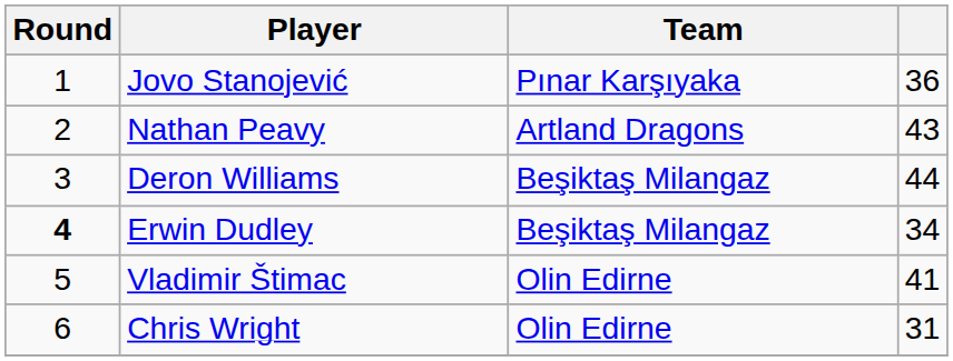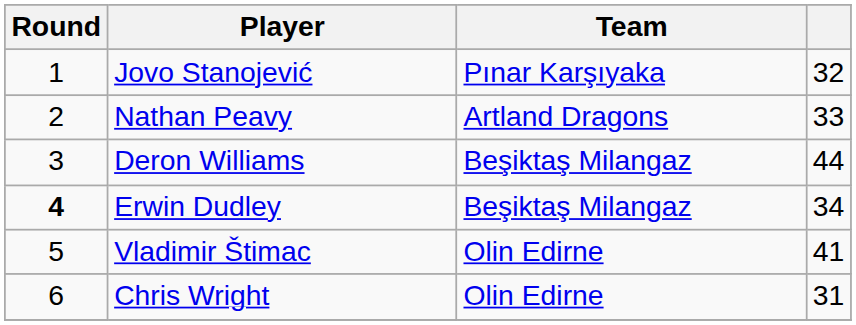Jovo Stanojević | column 4: 36 -> 32
Nathan Peavy | column 4: 43 -> 33
